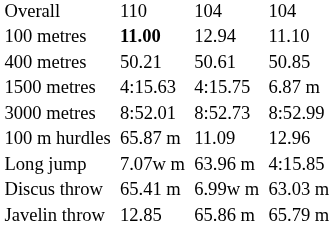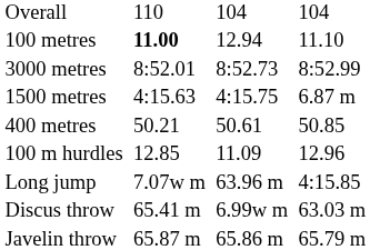rows swapped: 400 metres <-> 3000 metres
100 m hurdles | column 3: 65.87 m -> 12.85
Javelin throw | column 3: 12.85 -> 65.87 m
